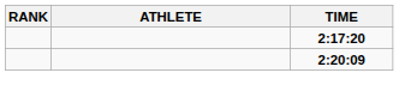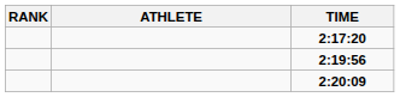+ row: 2:19:56
